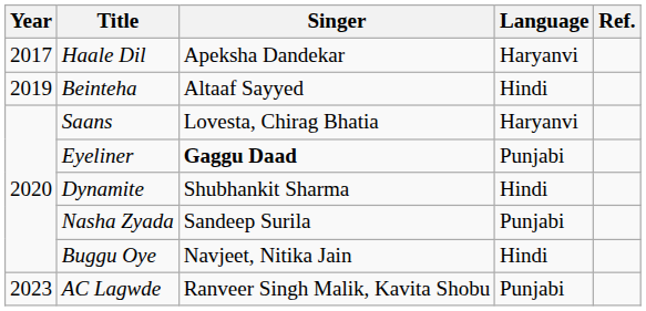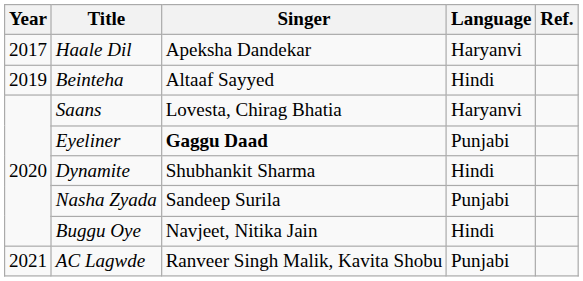AC Lagwde | Year: 2023 -> 2021
